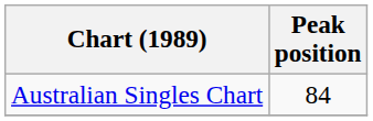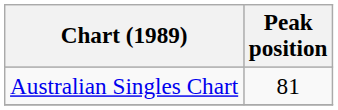Australian Singles Chart | Peak position: 84 -> 81
